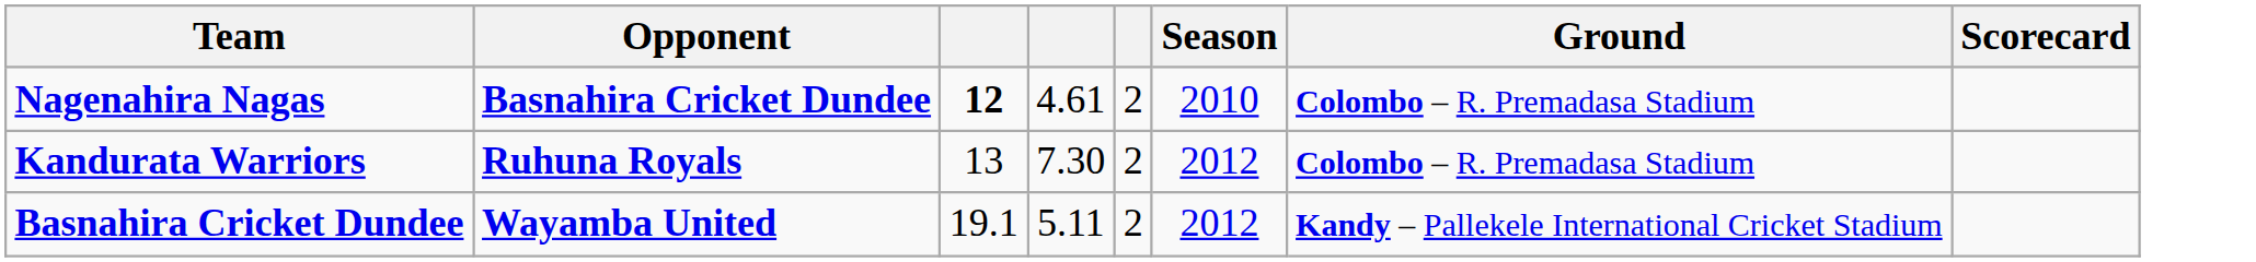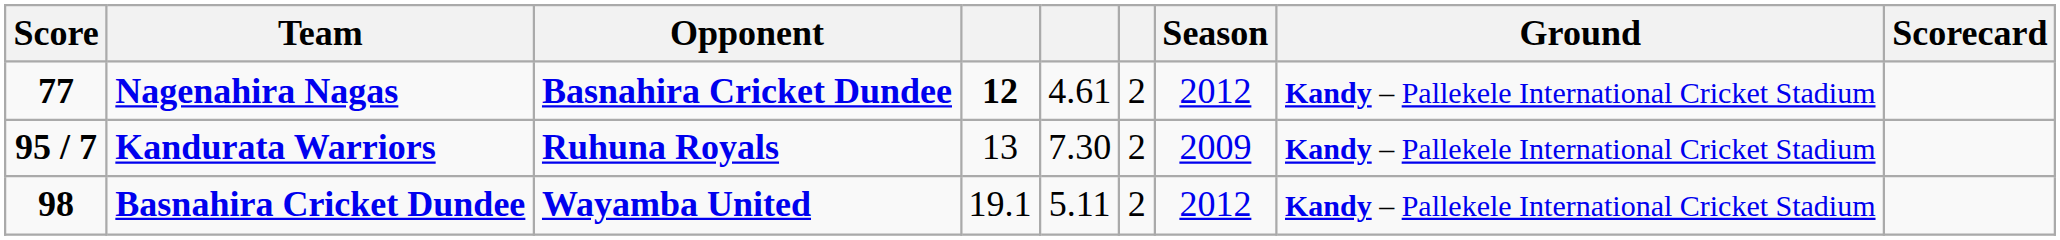+ column: Score | 77 | 95 / 7 | 98
Nagenahira Nagas | Season: 2010 -> 2012
Nagenahira Nagas | Ground: Colombo – R. Premadasa Stadium -> Kandy – Pallekele International Cricket Stadium
Kandurata Warriors | Season: 2012 -> 2009
Kandurata Warriors | Ground: Colombo – R. Premadasa Stadium -> Kandy – Pallekele International Cricket Stadium
